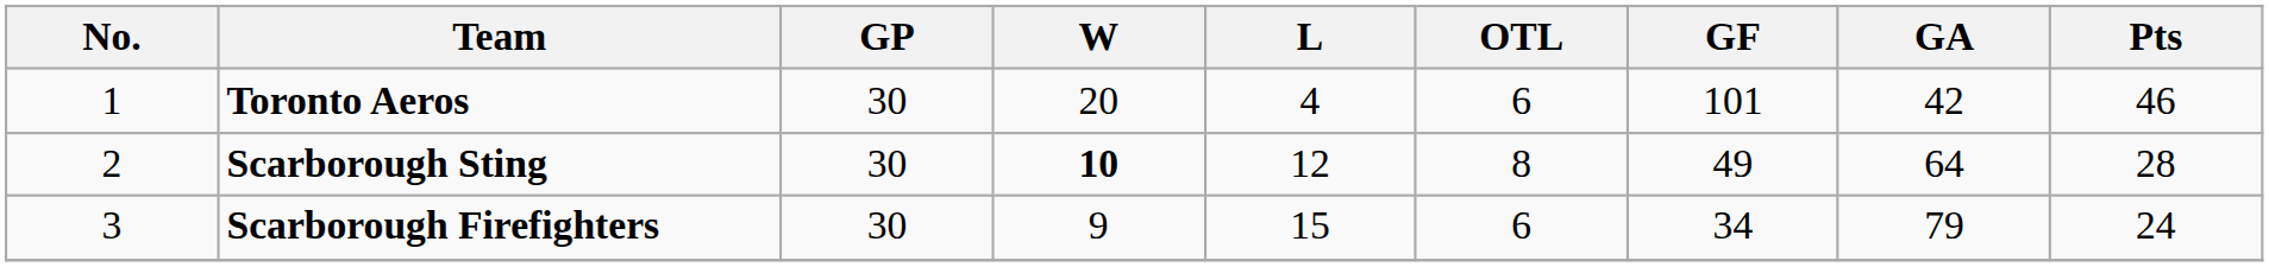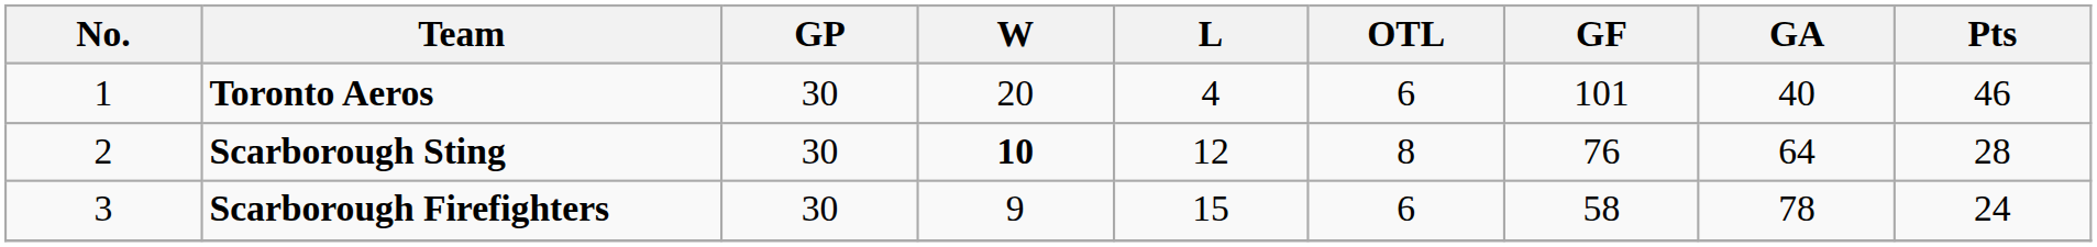Toronto Aeros | GA: 42 -> 40
Scarborough Sting | GF: 49 -> 76
Scarborough Firefighters | GF: 34 -> 58
Scarborough Firefighters | GA: 79 -> 78
